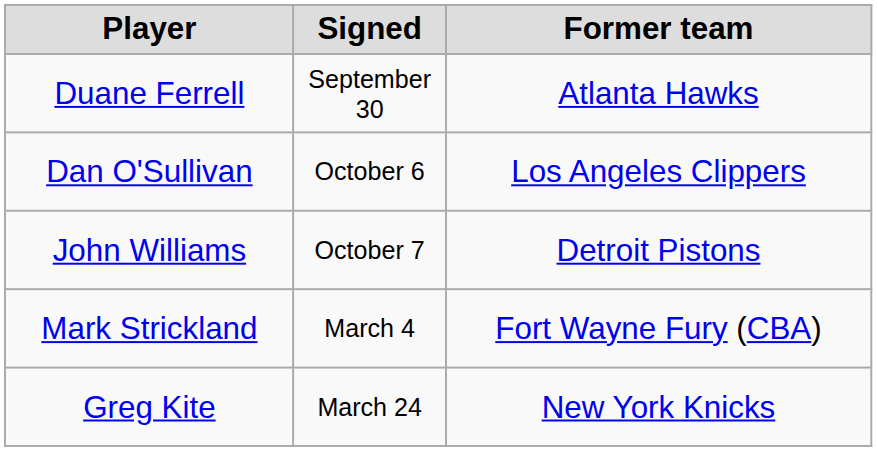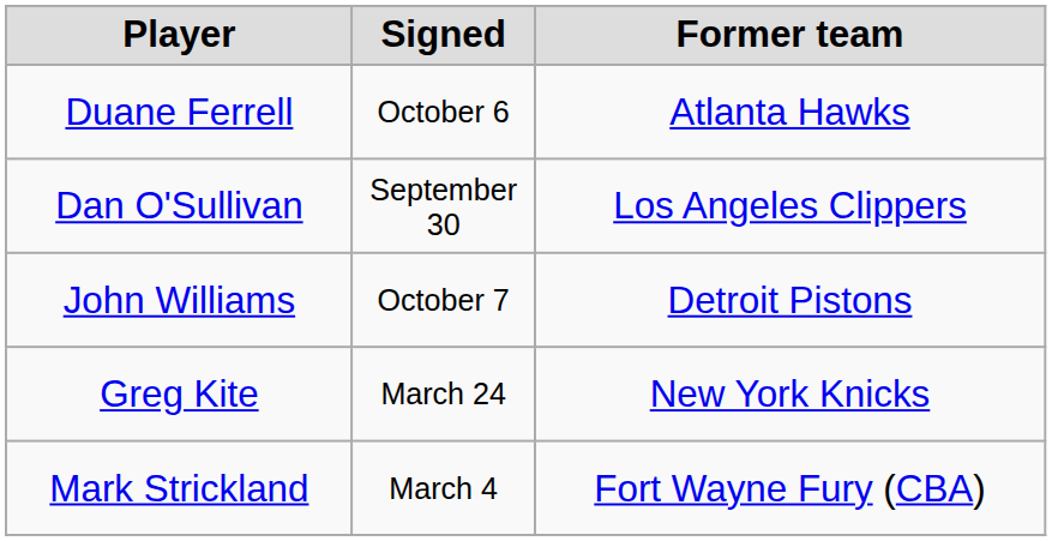Duane Ferrell | Signed: September 30 -> October 6
Dan O'Sullivan | Signed: October 6 -> September 30
rows swapped: Mark Strickland <-> Greg Kite
